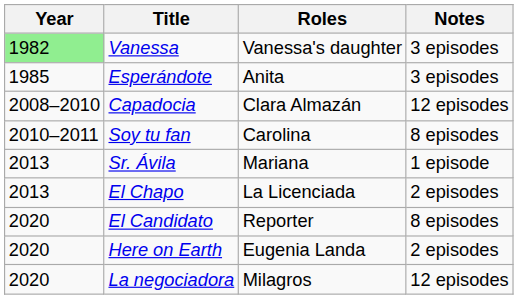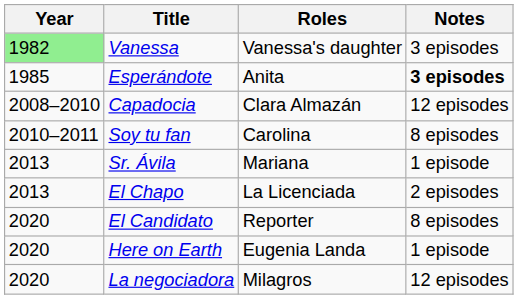Esperándote | Notes: normal -> bold
Here on Earth | Notes: 2 episodes -> 1 episode
